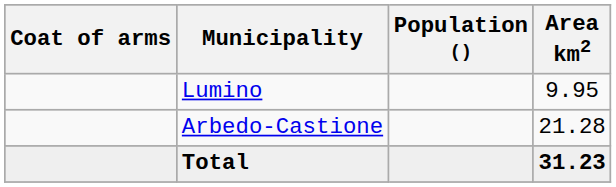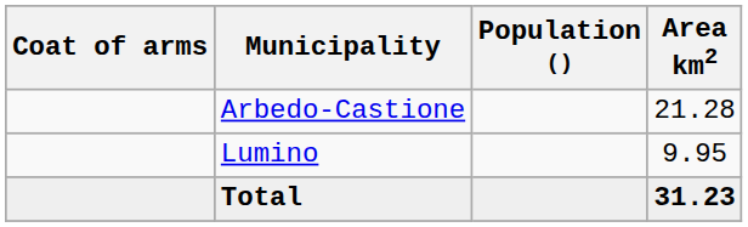rows swapped: Arbedo-Castione <-> Lumino
